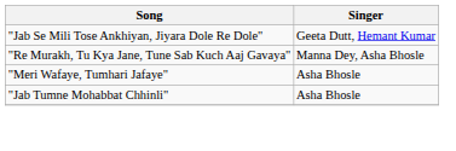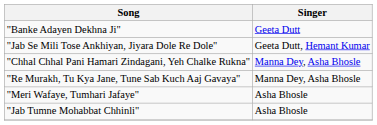+ row: "Banke Adayen Dekhna Ji" | Geeta Dutt
+ row: "Chhal Chhal Pani Hamari Zindagani, Yeh Chalke Rukna" | Manna Dey, Asha Bhosle
